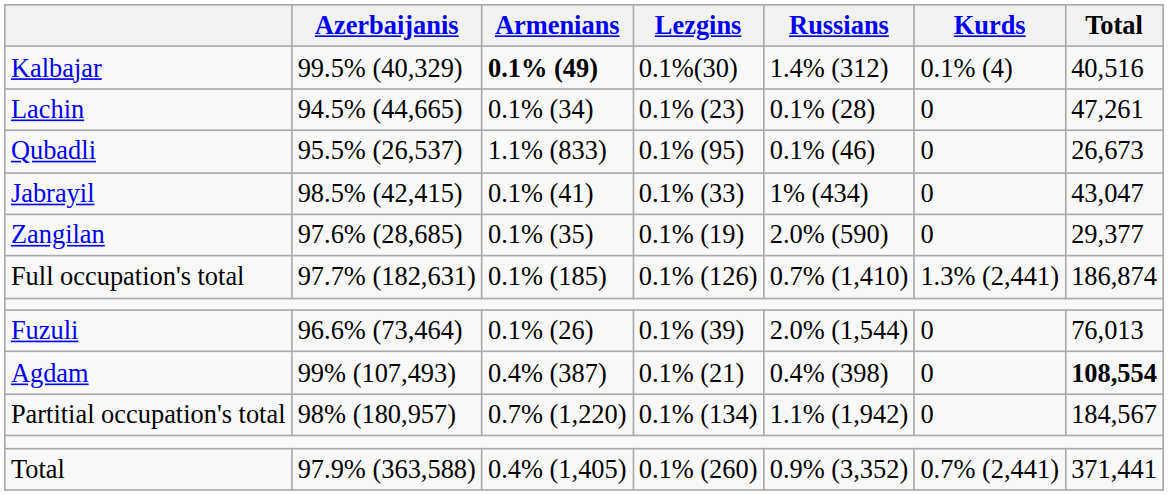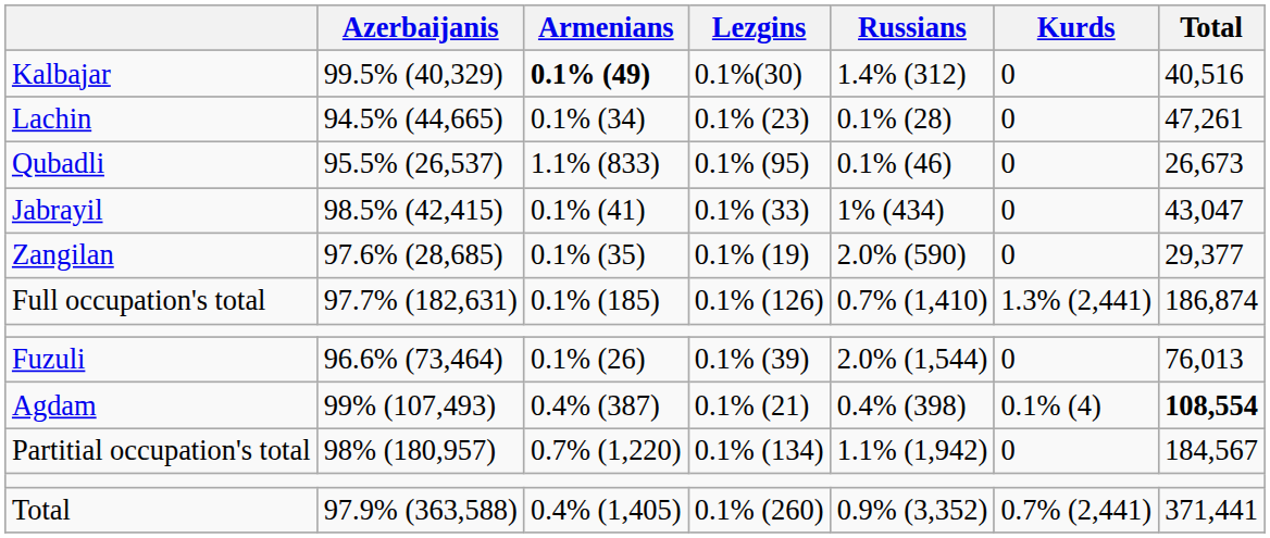Kalbajar | Kurds: 0.1% (4) -> 0
Agdam | Kurds: 0 -> 0.1% (4)
